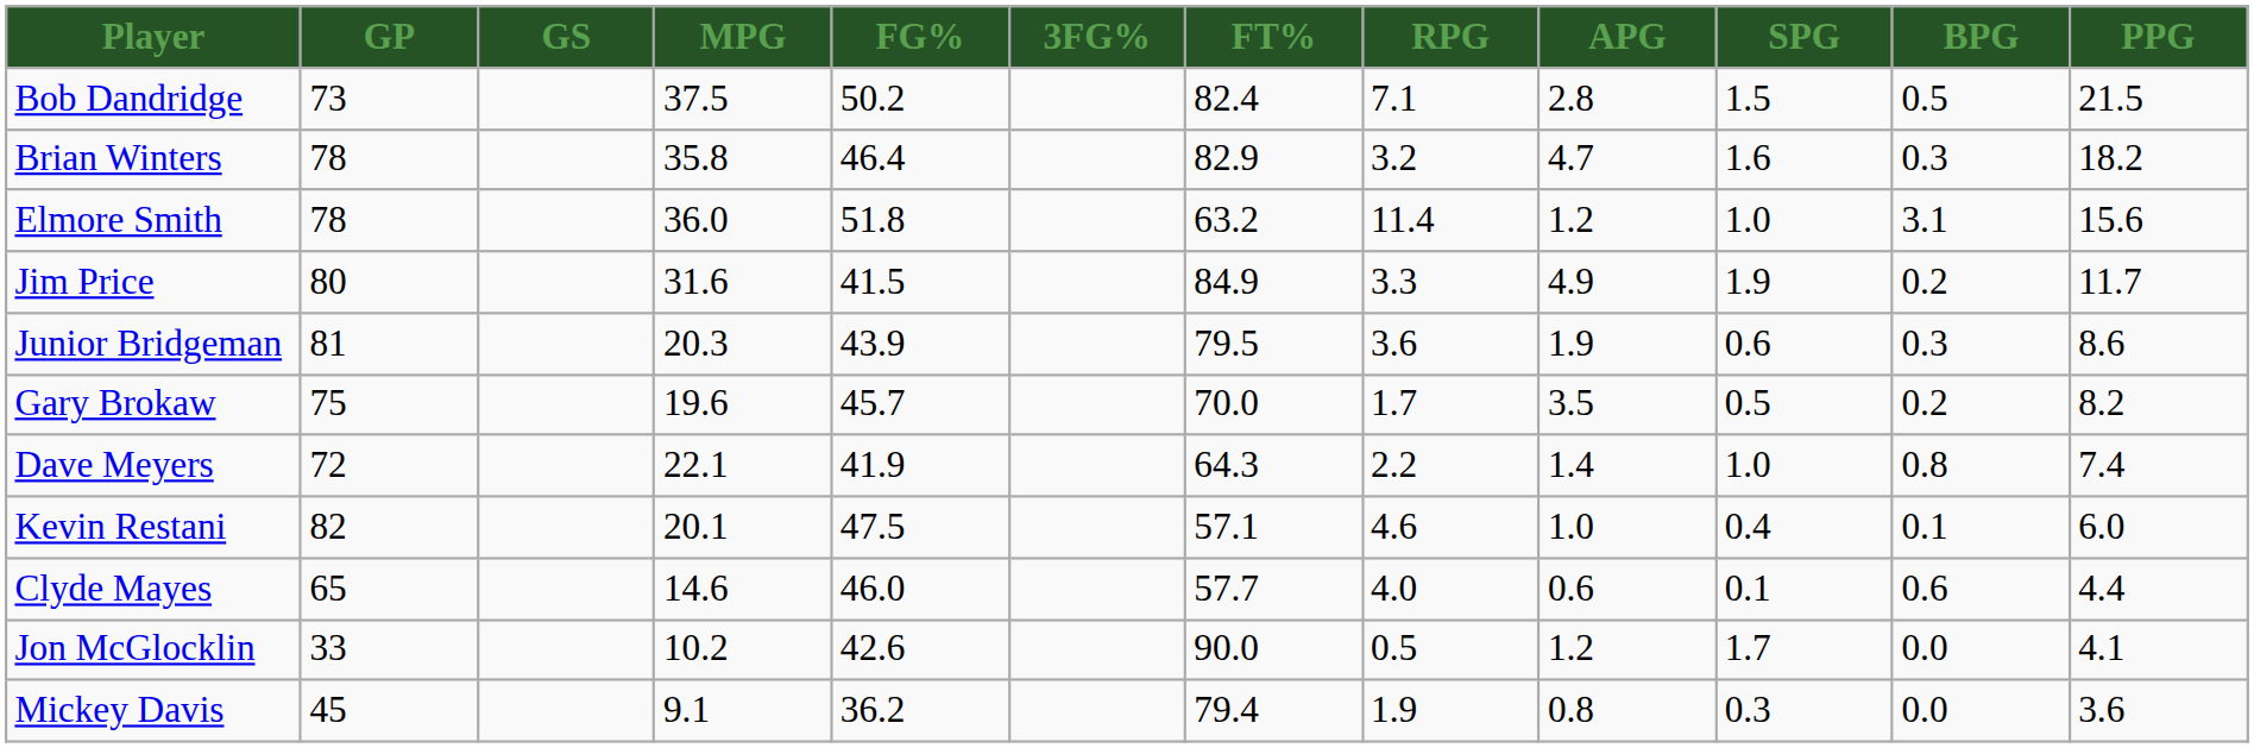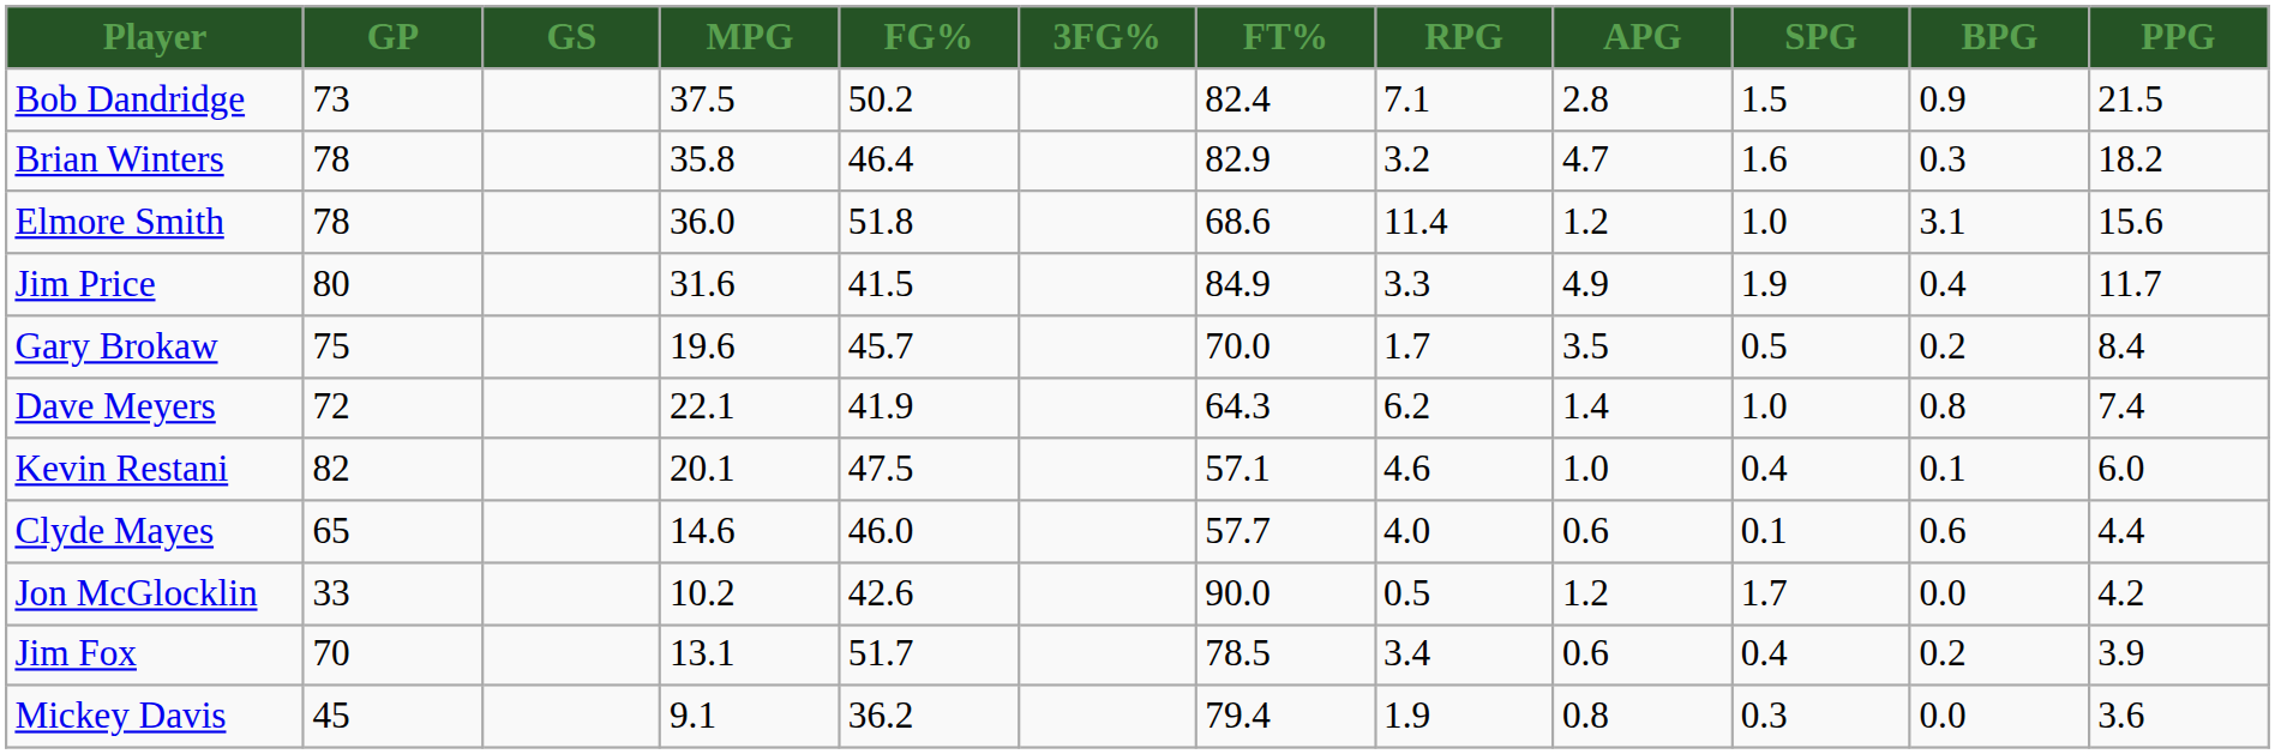Bob Dandridge | BPG: 0.5 -> 0.9
Elmore Smith | FT%: 63.2 -> 68.6
Jim Price | BPG: 0.2 -> 0.4
- row: Junior Bridgeman | 81 | 20.3 | 43.9 | 79.5 | 3.6 | 1.9 | 0.6 | 0.3 | 8.6
Gary Brokaw | PPG: 8.2 -> 8.4
Dave Meyers | RPG: 2.2 -> 6.2
Jon McGlocklin | PPG: 4.1 -> 4.2
+ row: Jim Fox | 70 | 13.1 | 51.7 | 78.5 | 3.4 | 0.6 | 0.4 | 0.2 | 3.9
